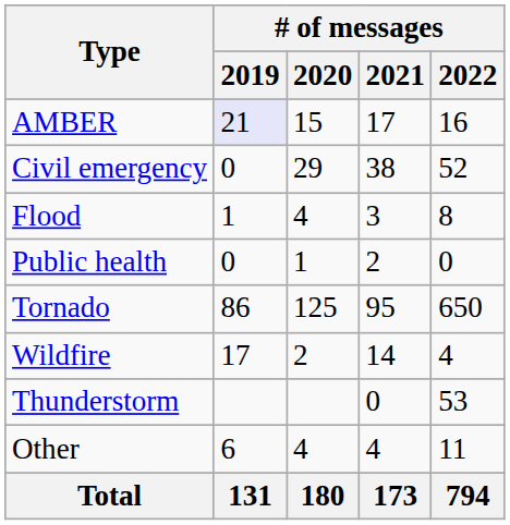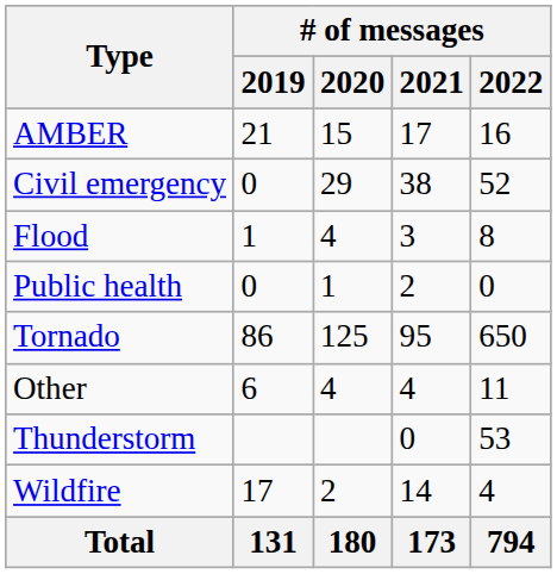AMBER | # of messages / 2019: lavender background -> no background
rows swapped: Wildfire <-> Other
